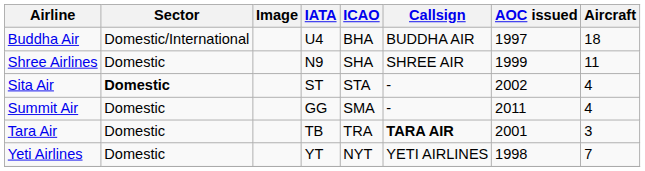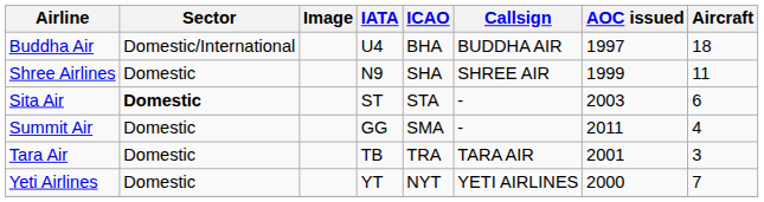Sita Air | AOC issued: 2002 -> 2003
Sita Air | Aircraft: 4 -> 6
Tara Air | Callsign: bold -> normal
Yeti Airlines | AOC issued: 1998 -> 2000
